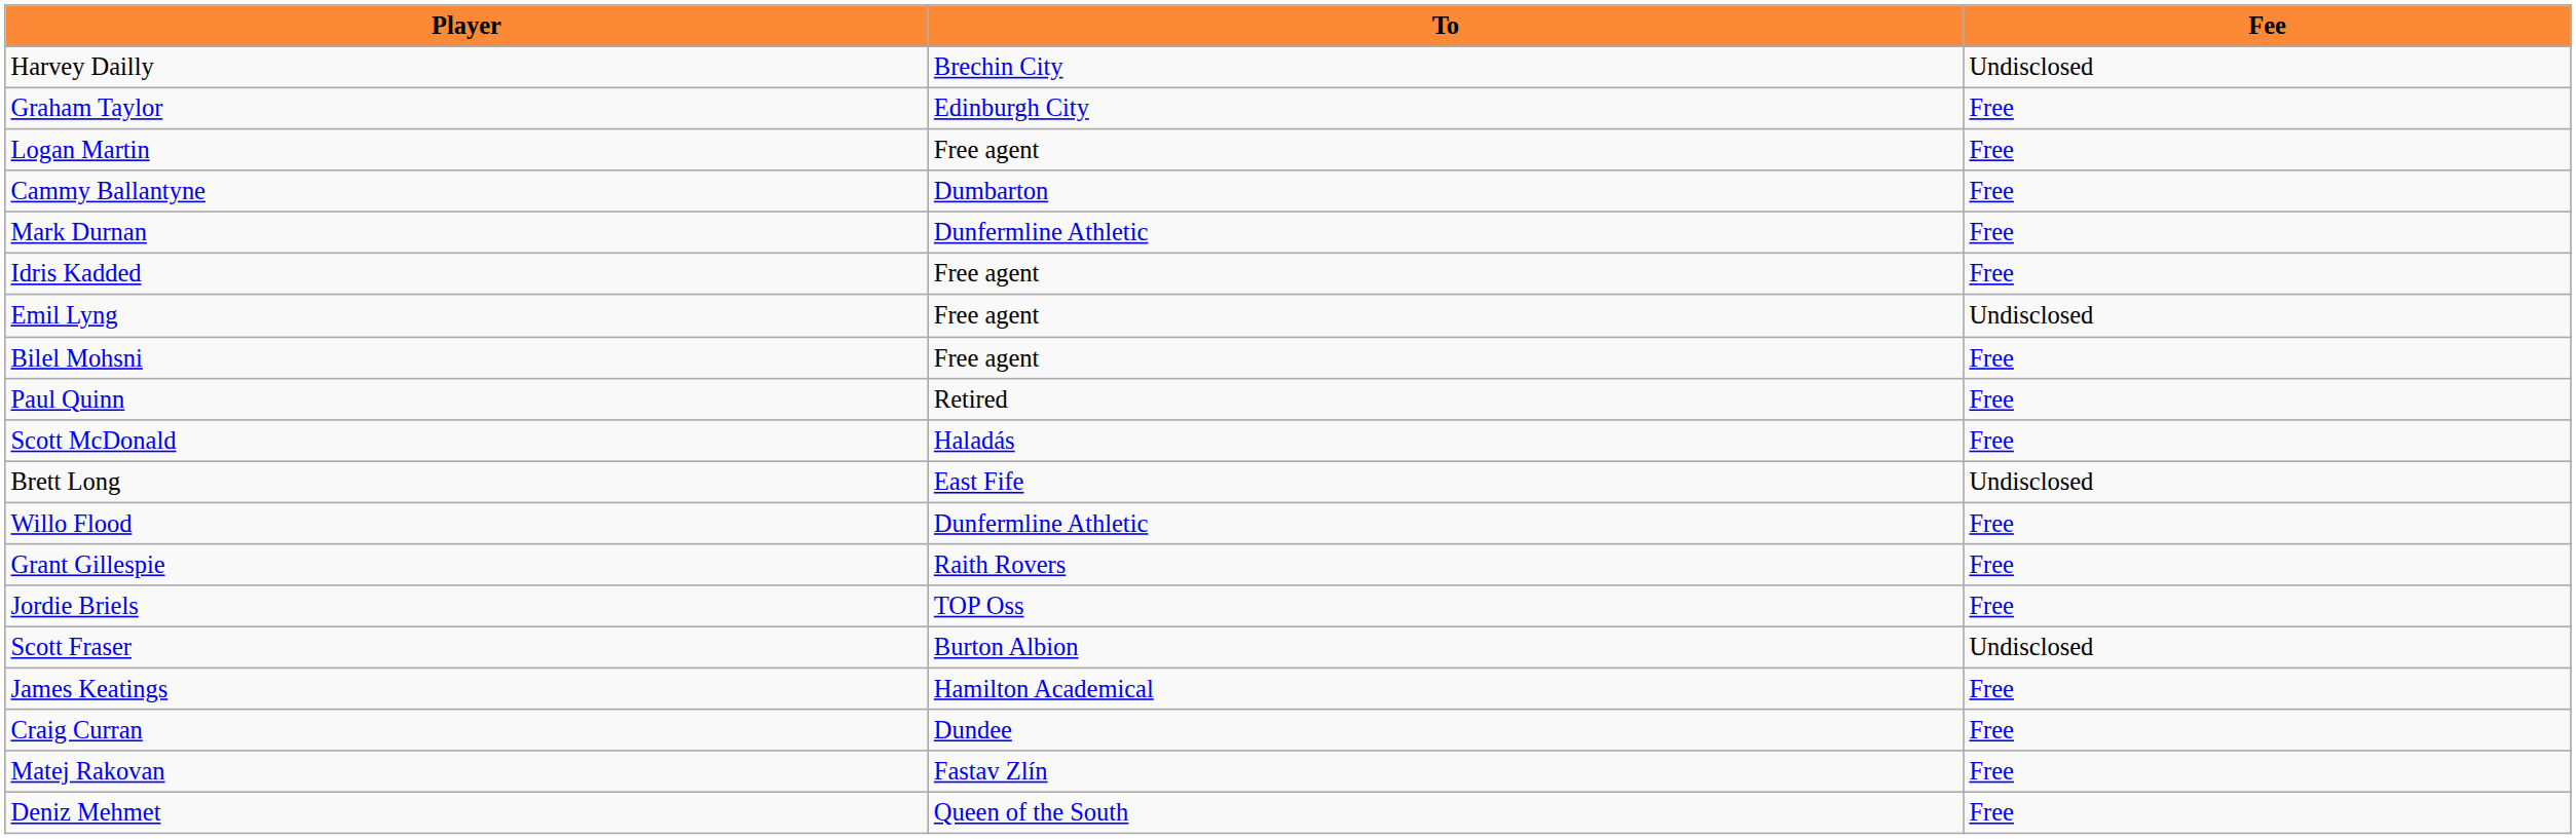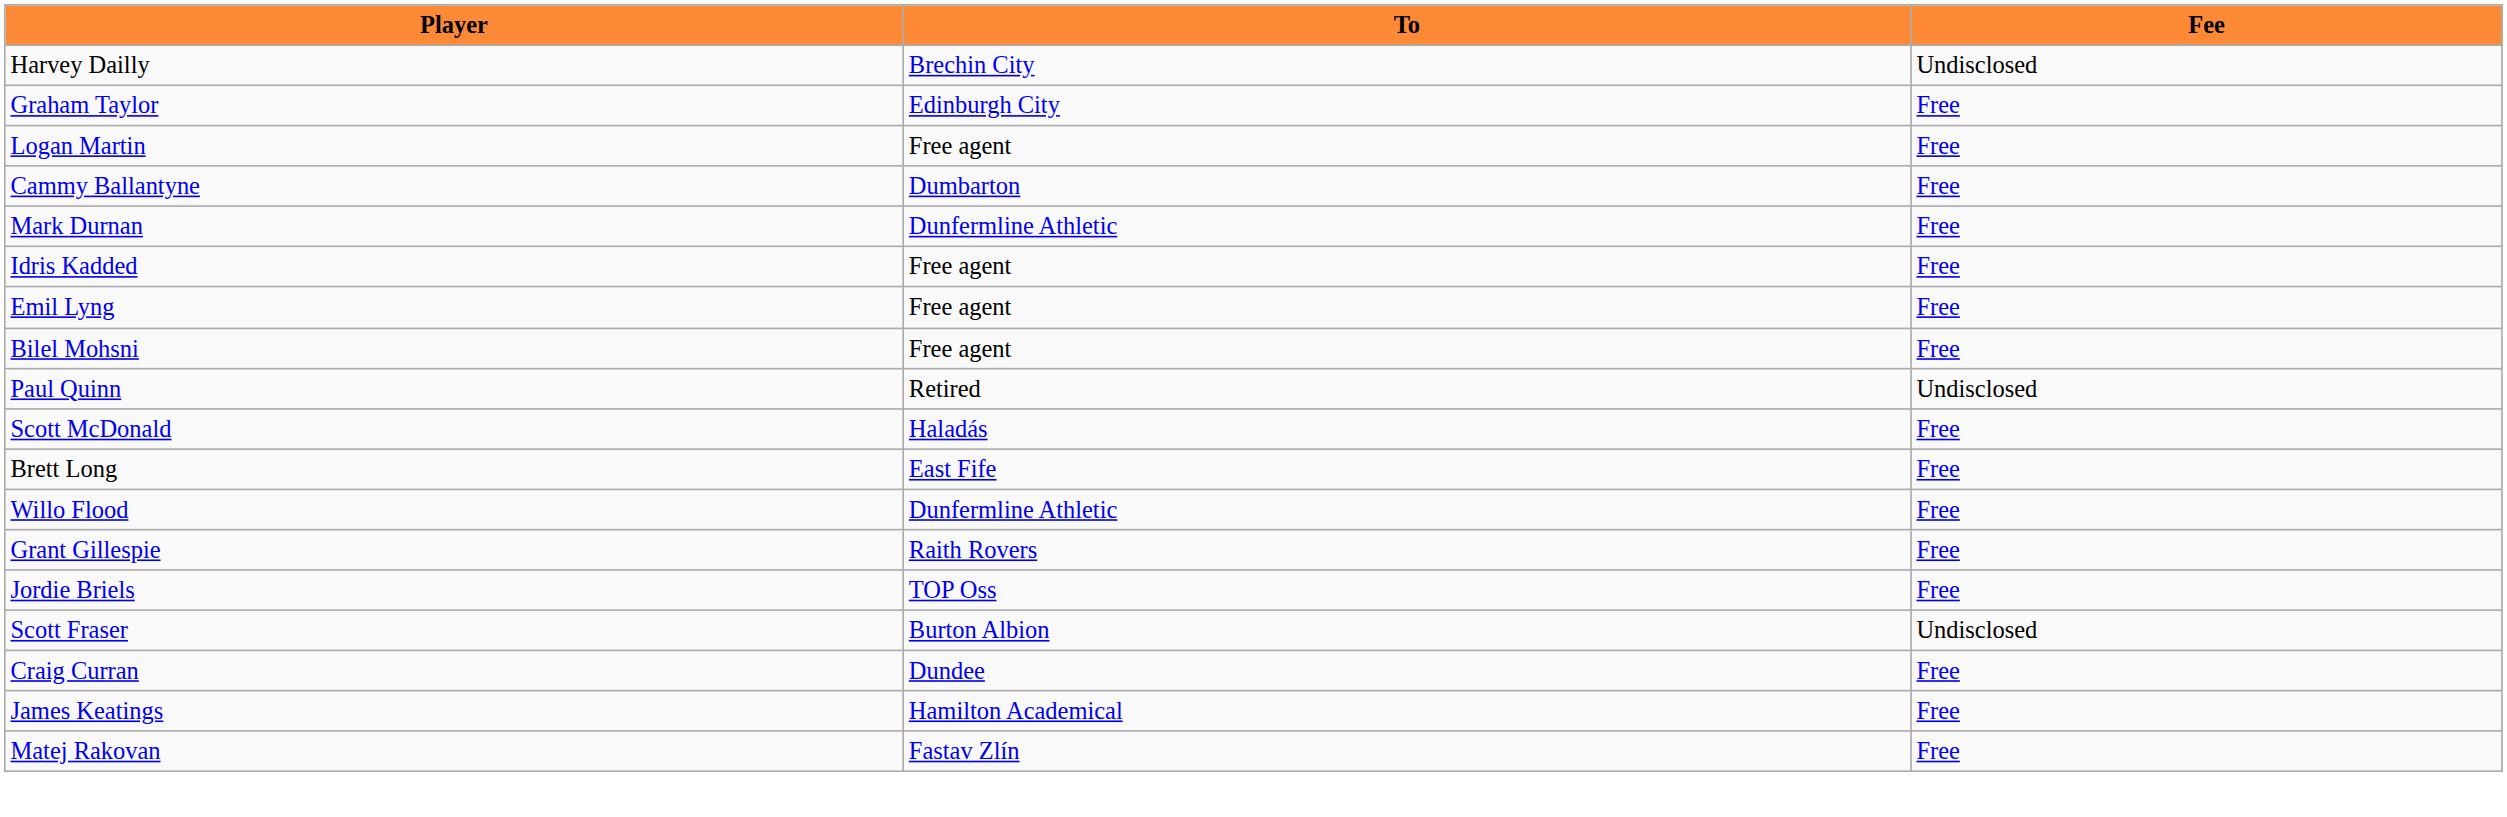Emil Lyng | Fee: Undisclosed -> Free
Paul Quinn | Fee: Free -> Undisclosed
Brett Long | Fee: Undisclosed -> Free
rows swapped: James Keatings <-> Craig Curran
- row: Deniz Mehmet | Queen of the South | Free
